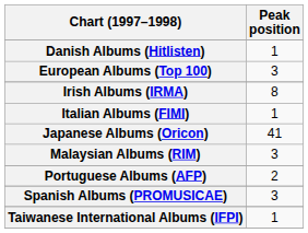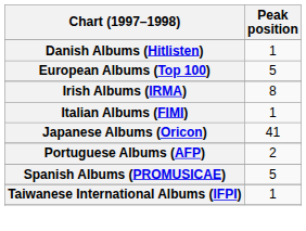European Albums (Top 100) | Peak position: 3 -> 5
- row: Malaysian Albums (RIM) | 3
Spanish Albums (PROMUSICAE) | Peak position: 3 -> 5
